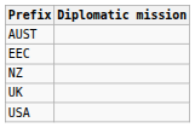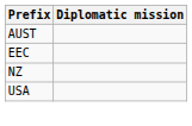- row: UK
